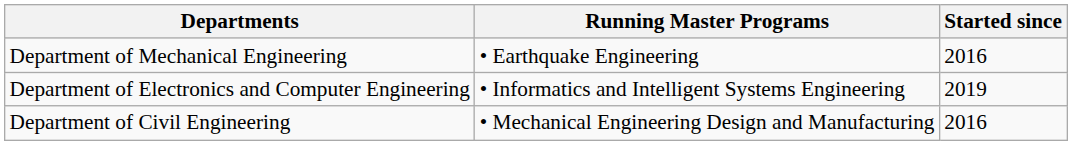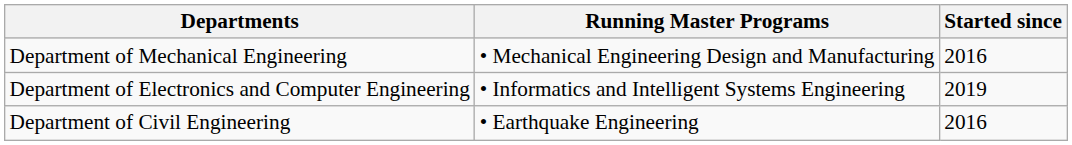Department of Mechanical Engineering | Running Master Programs: • Earthquake Engineering -> • Mechanical Engineering Design and Manufacturing
Department of Civil Engineering | Running Master Programs: • Mechanical Engineering Design and Manufacturing -> • Earthquake Engineering
